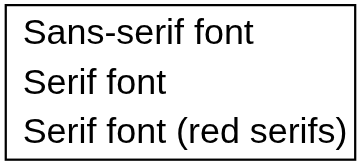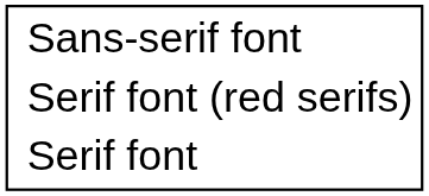rows swapped: Serif font <-> Serif font (red serifs)
